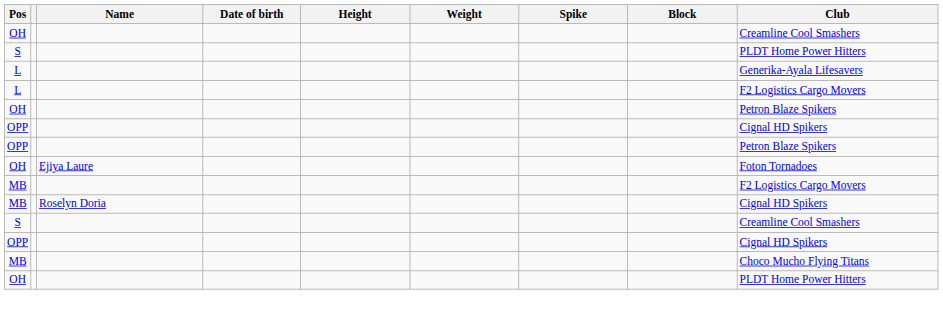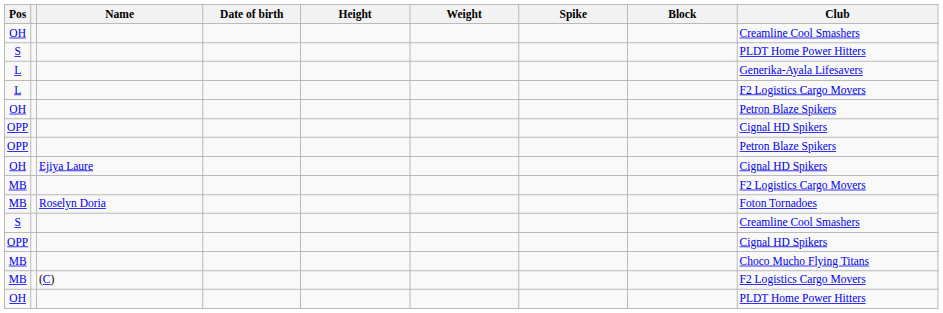OH / Ejiya Laure | Club: Foton Tornadoes -> Cignal HD Spikers
MB / Roselyn Doria | Club: Cignal HD Spikers -> Foton Tornadoes
+ row: MB | (C) | F2 Logistics Cargo Movers
